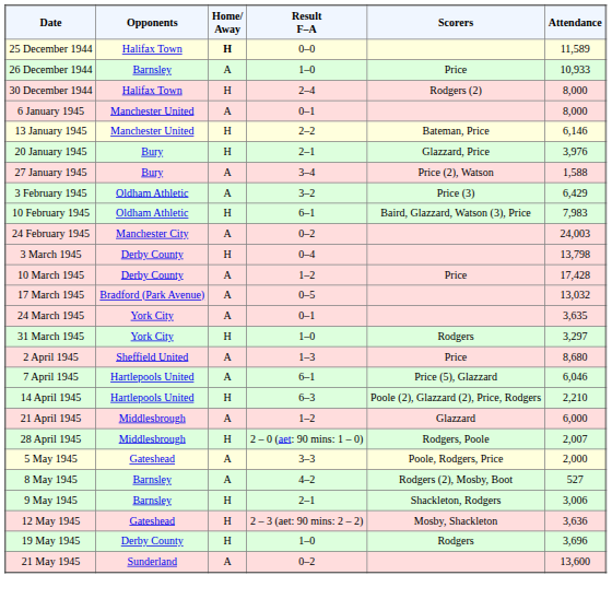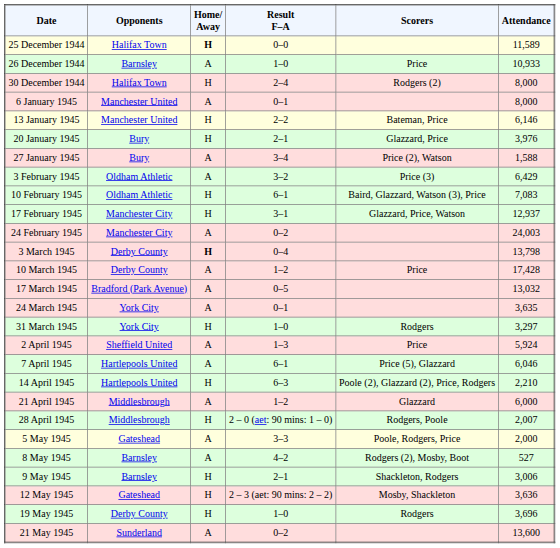10 February 1945 | Attendance: 7,983 -> 7,083
+ row: 17 February 1945 | Manchester City | H | 3–1 | Glazzard, Price, Watson | 12,937
3 March 1945 | Home/ Away: normal -> bold
2 April 1945 | Attendance: 8,680 -> 5,924
